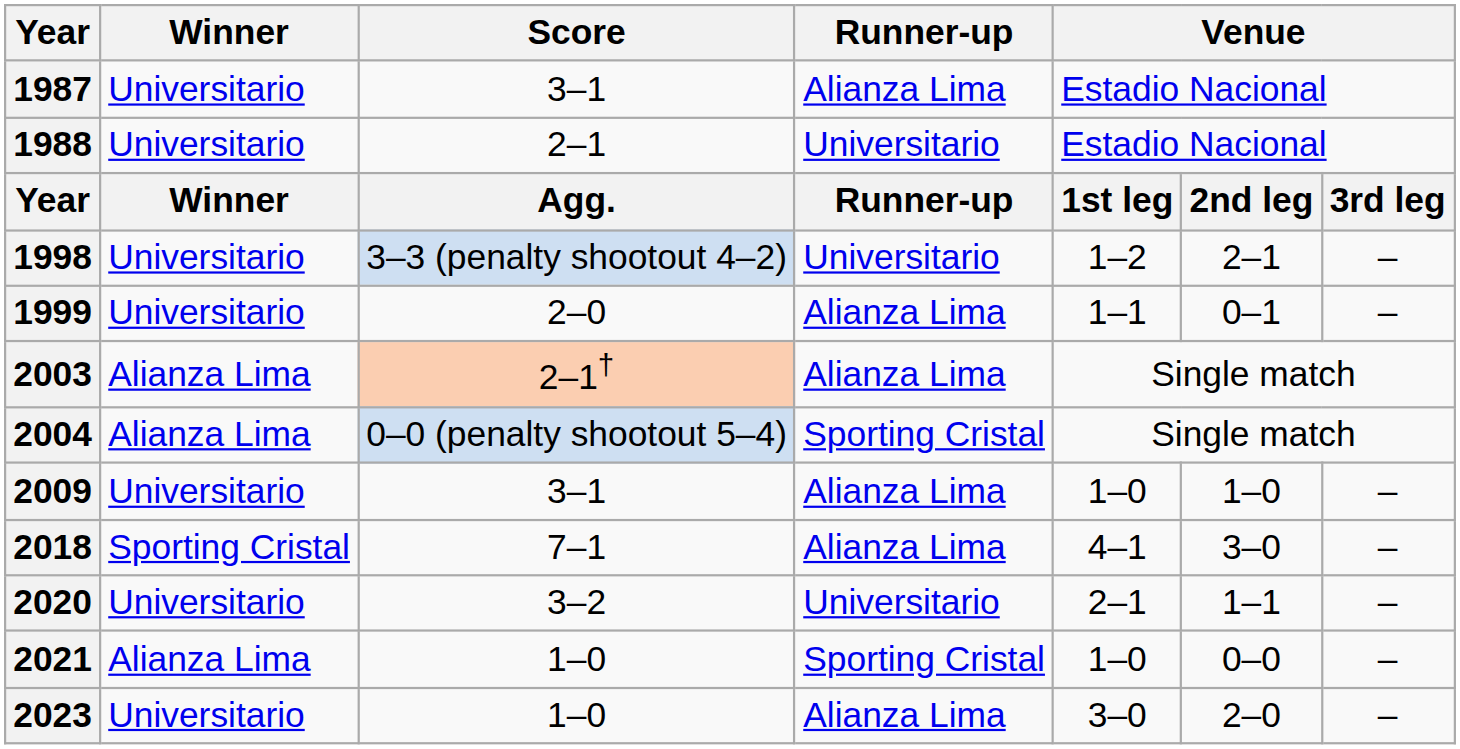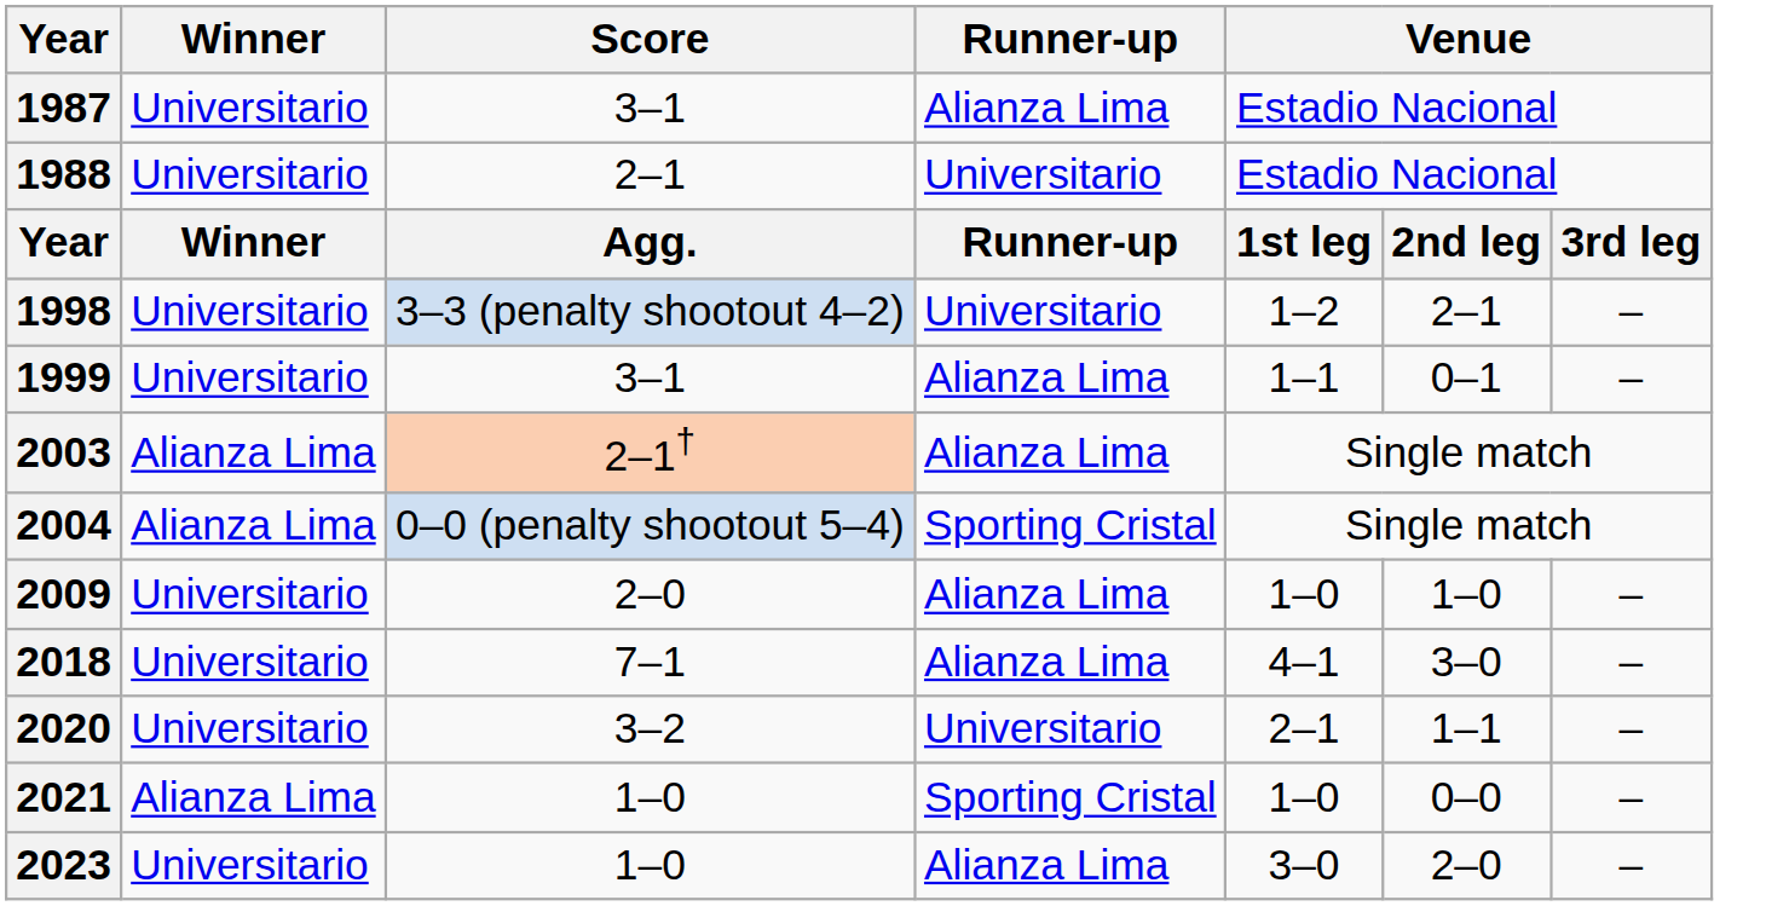1999 | Score: 2–0 -> 3–1
2009 | Score: 3–1 -> 2–0
2018 | Winner: Sporting Cristal -> Universitario
